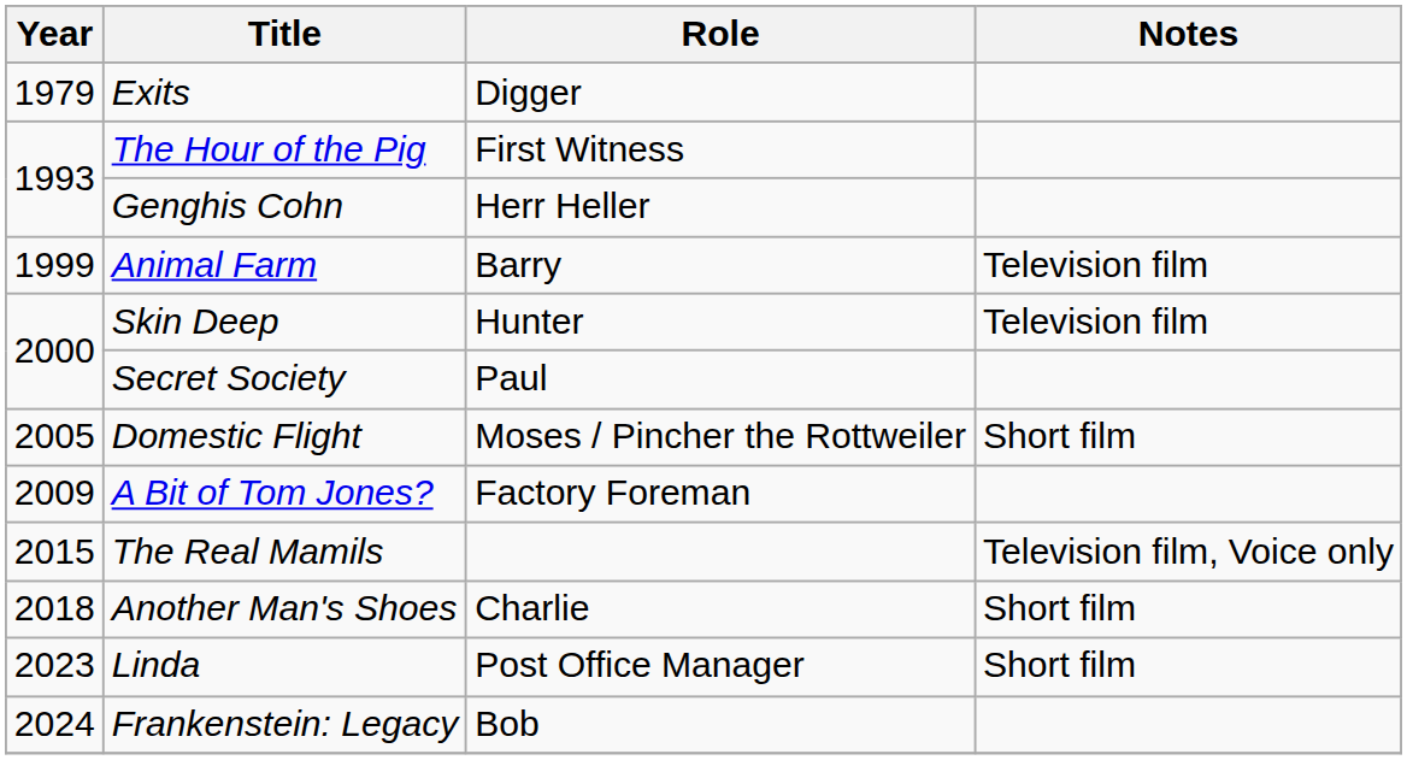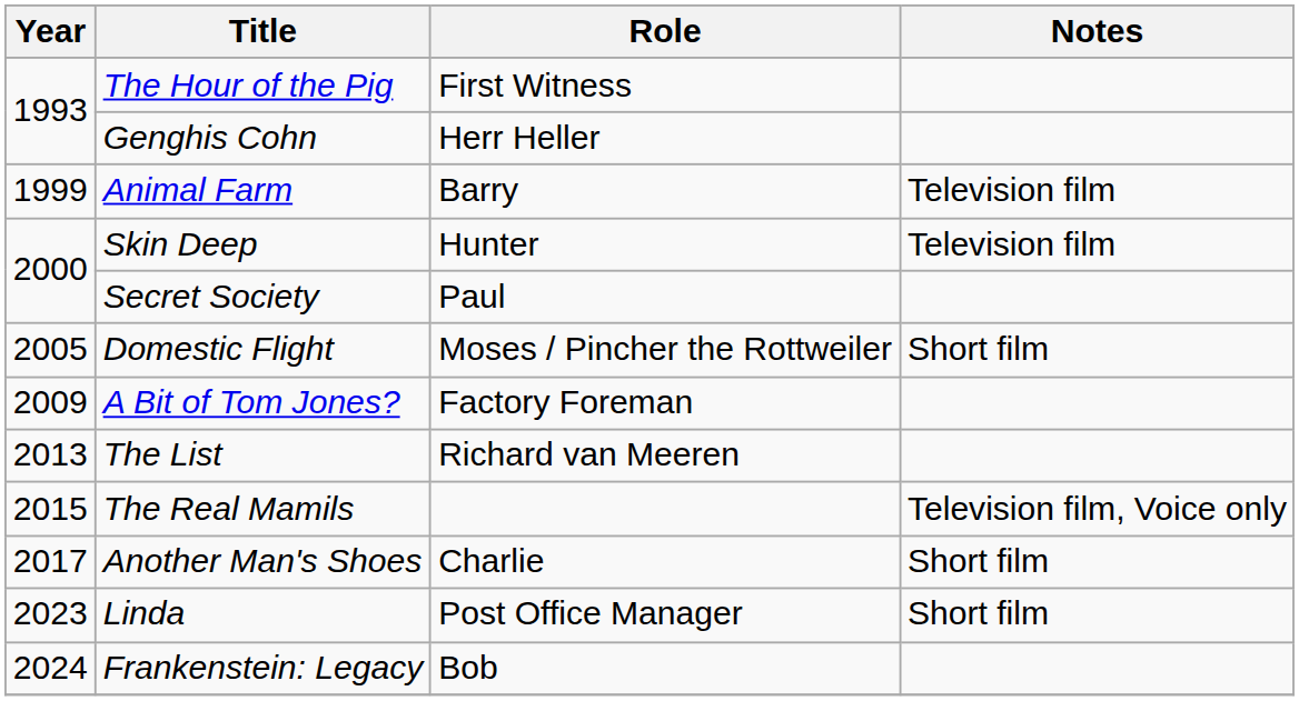- row: 1979 | Exits | Digger
+ row: 2013 | The List | Richard van Meeren
Another Man's Shoes | Year: 2018 -> 2017
